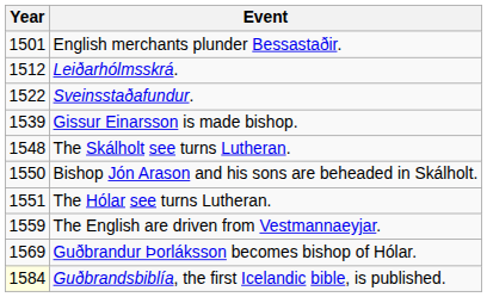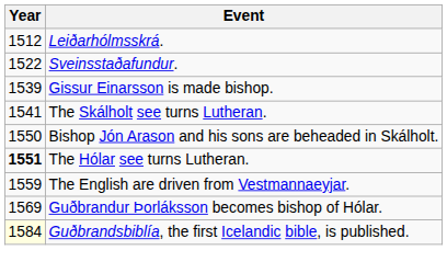- row: 1501 | English merchants plunder Bessastaðir.
The Skálholt see turns Lutheran. | Year: 1548 -> 1541
The Hólar see turns Lutheran. | Year: normal -> bold
